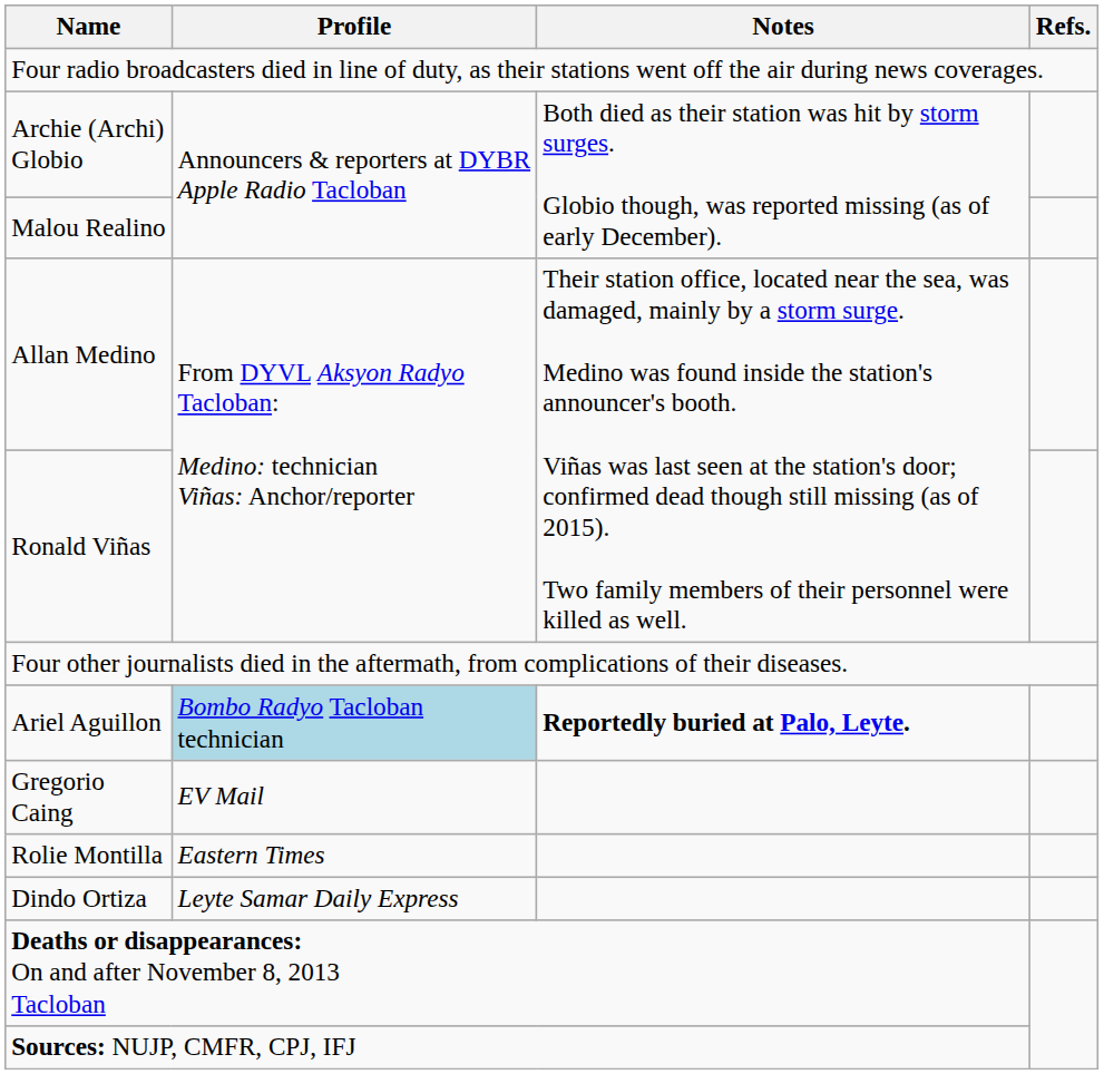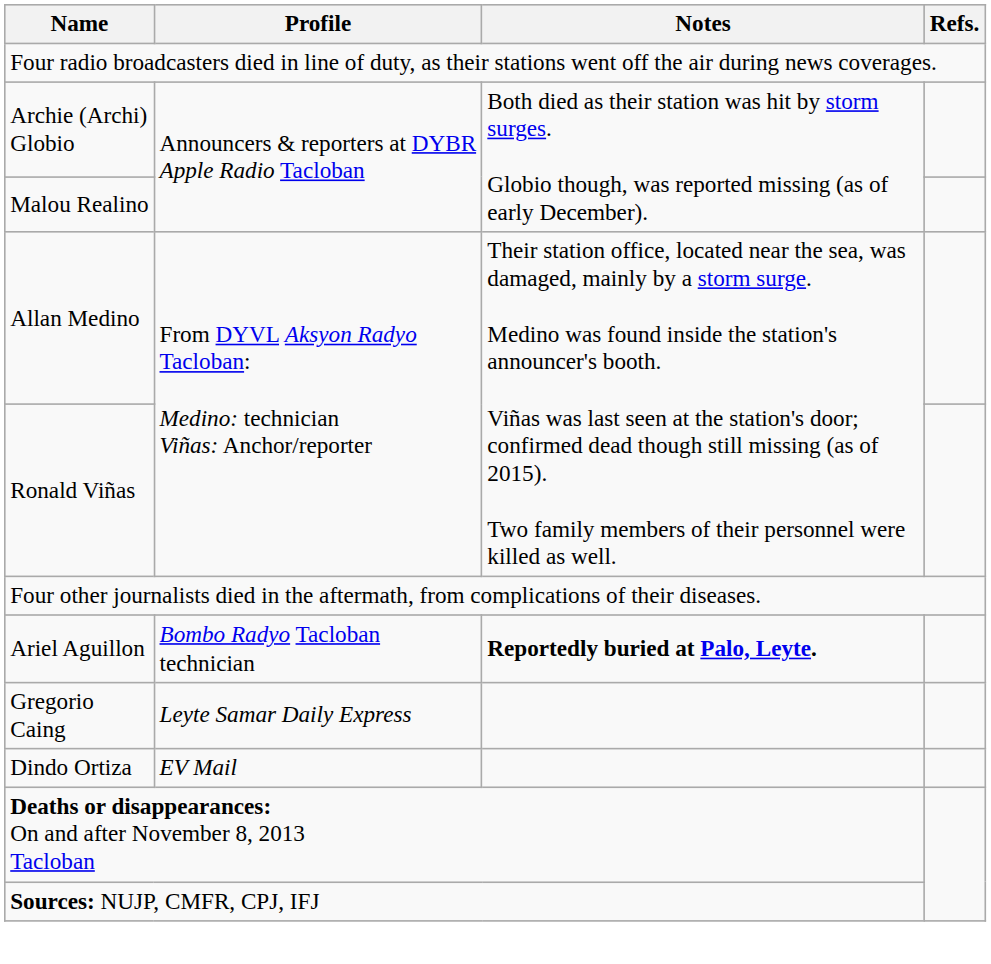Ariel Aguillon | Profile: lightblue background -> no background
Gregorio Caing | Profile: EV Mail -> Leyte Samar Daily Express
- row: Rolie Montilla | Eastern Times
Dindo Ortiza | Profile: Leyte Samar Daily Express -> EV Mail
